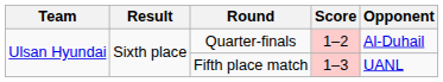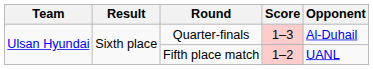Quarter-finals | Score: 1–2 -> 1–3
Fifth place match | Score: 1–3 -> 1–2
